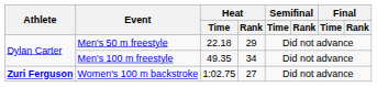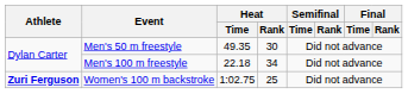Men's 50 m freestyle | Heat / Time: 22.18 -> 49.35
Men's 50 m freestyle | Heat / Rank: 29 -> 30
Men's 100 m freestyle | Heat / Time: 49.35 -> 22.18
Women's 100 m backstroke | Heat / Rank: 27 -> 25
